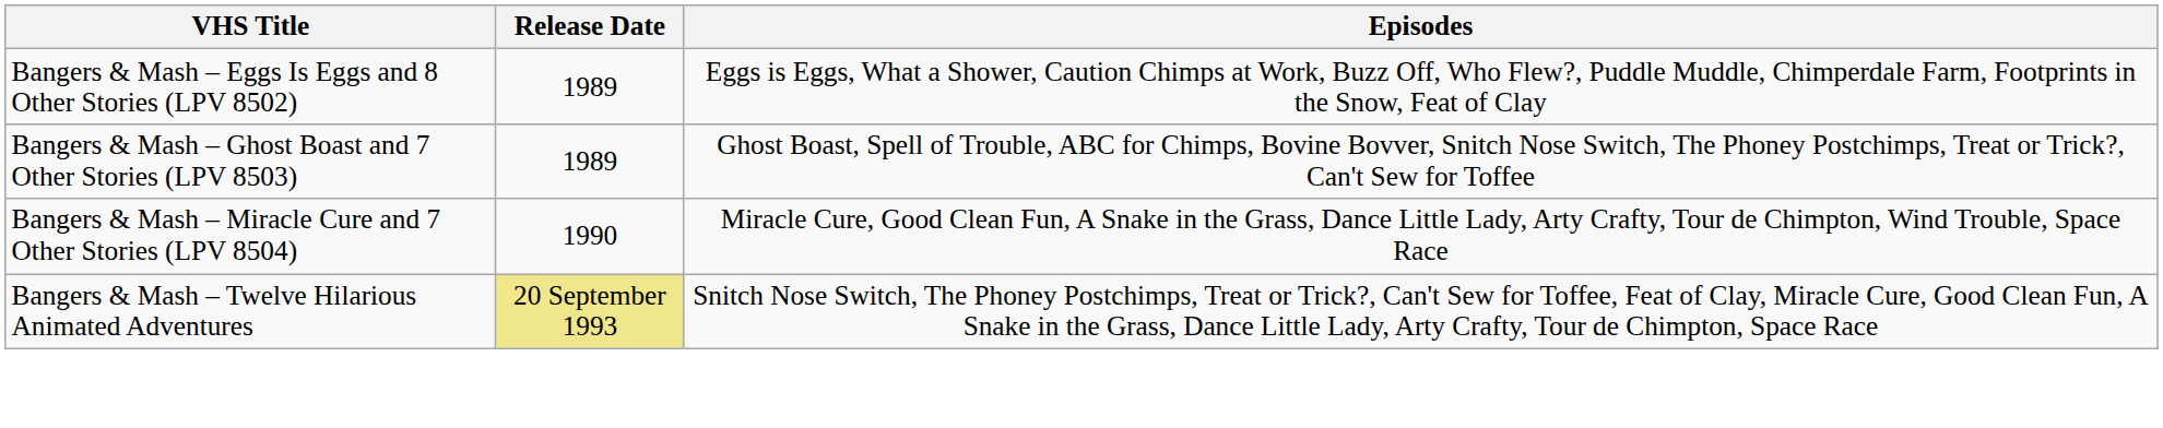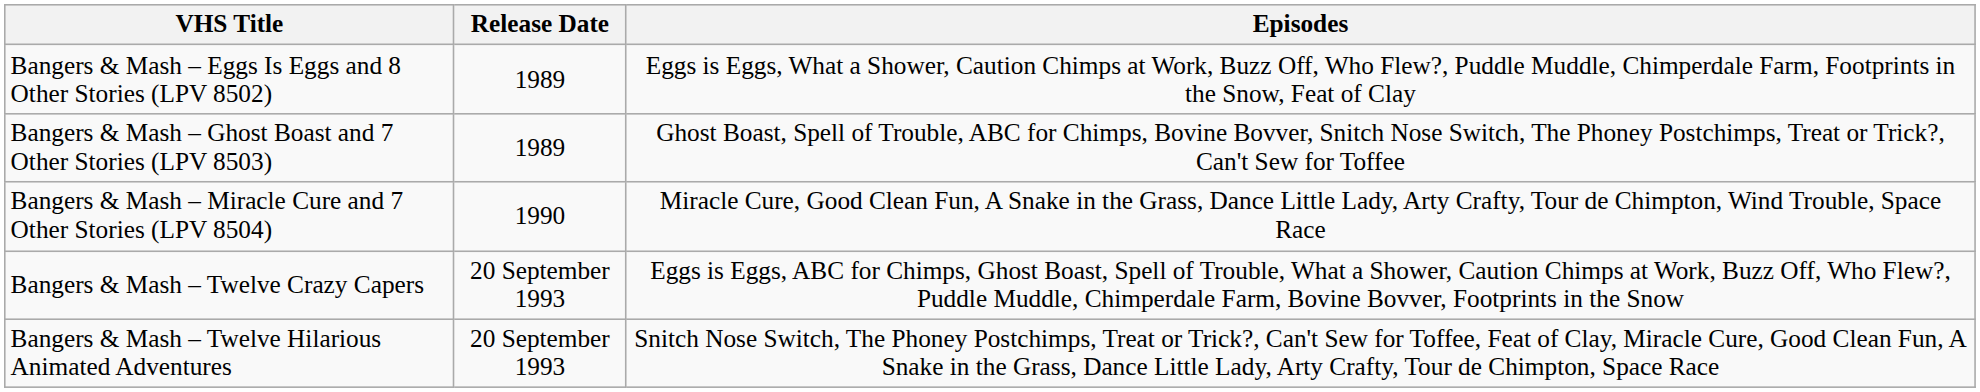+ row: Bangers & Mash – Twelve Crazy Capers | 20 September 1993 | Eggs is Eggs, ABC for Chimps, Ghost Boast, Spell of Trouble, What a Shower, Caution Chimps at Work, Buzz Off, Who Flew?, Puddle Muddle, Chimperdale Farm, Bovine Bovver, Footprints in the Snow
Bangers & Mash – Twelve Hilarious Animated Adventures | Release Date: khaki background -> no background
